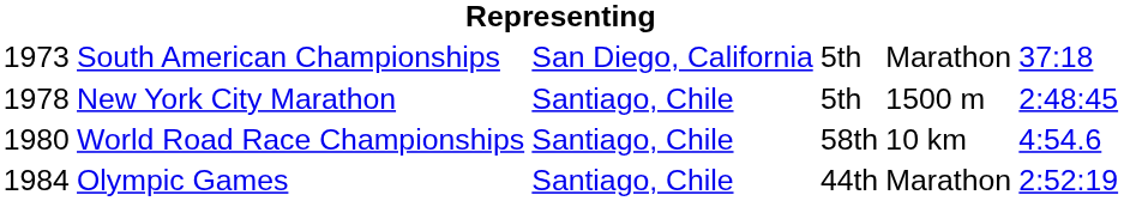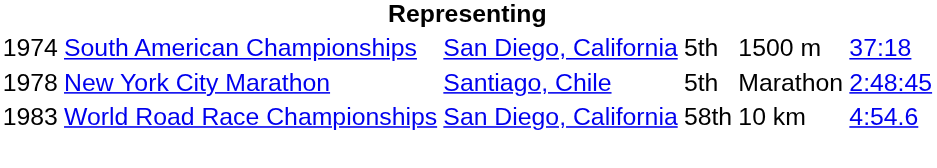South American Championships | column 1: 1973 -> 1974
South American Championships | column 5: Marathon -> 1500 m
New York City Marathon | column 5: 1500 m -> Marathon
World Road Race Championships | column 1: 1980 -> 1983
World Road Race Championships | column 3: Santiago, Chile -> San Diego, California
- row: 1984 | Olympic Games | Santiago, Chile | 44th | Marathon | 2:52:19
